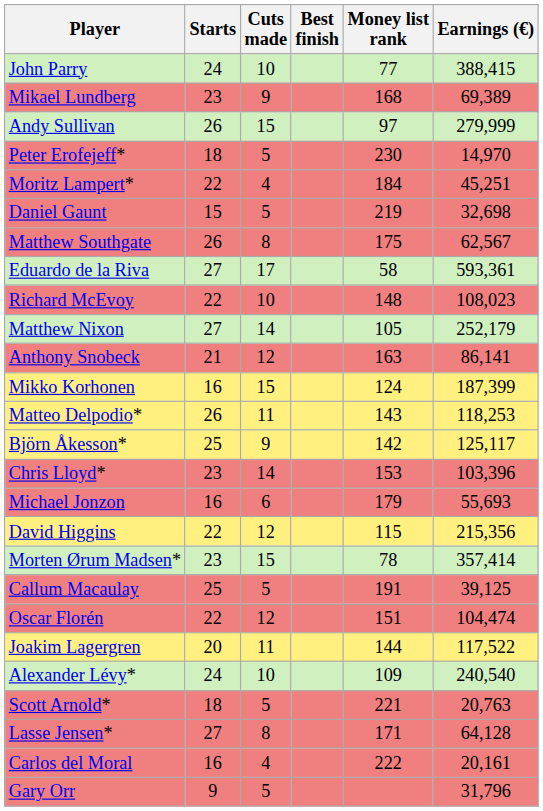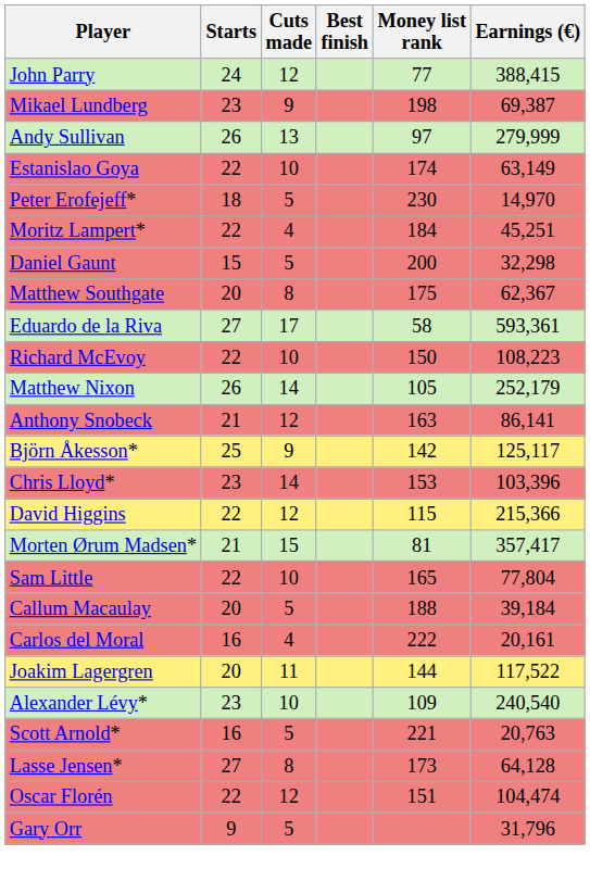John Parry | Cuts made: 10 -> 12
Mikael Lundberg | Money list rank: 168 -> 198
Mikael Lundberg | Earnings (€): 69,389 -> 69,387
Andy Sullivan | Cuts made: 15 -> 13
+ row: Estanislao Goya | 22 | 10 | 174 | 63,149
Daniel Gaunt | Money list rank: 219 -> 200
Daniel Gaunt | Earnings (€): 32,698 -> 32,298
Matthew Southgate | Starts: 26 -> 20
Matthew Southgate | Earnings (€): 62,567 -> 62,367
Richard McEvoy | Money list rank: 148 -> 150
Richard McEvoy | Earnings (€): 108,023 -> 108,223
Matthew Nixon | Starts: 27 -> 26
- row: Mikko Korhonen | 16 | 15 | 124 | 187,399
- row: Matteo Delpodio* | 26 | 11 | 143 | 118,253
- row: Michael Jonzon | 16 | 6 | 179 | 55,693
David Higgins | Earnings (€): 215,356 -> 215,366
Morten Ørum Madsen* | Starts: 23 -> 21
Morten Ørum Madsen* | Money list rank: 78 -> 81
Morten Ørum Madsen* | Earnings (€): 357,414 -> 357,417
+ row: Sam Little | 22 | 10 | 165 | 77,804
Callum Macaulay | Starts: 25 -> 20
Callum Macaulay | Money list rank: 191 -> 188
Callum Macaulay | Earnings (€): 39,125 -> 39,184
rows swapped: Oscar Florén <-> Carlos del Moral
Alexander Lévy* | Starts: 24 -> 23
Scott Arnold* | Starts: 18 -> 16
Lasse Jensen* | Money list rank: 171 -> 173
